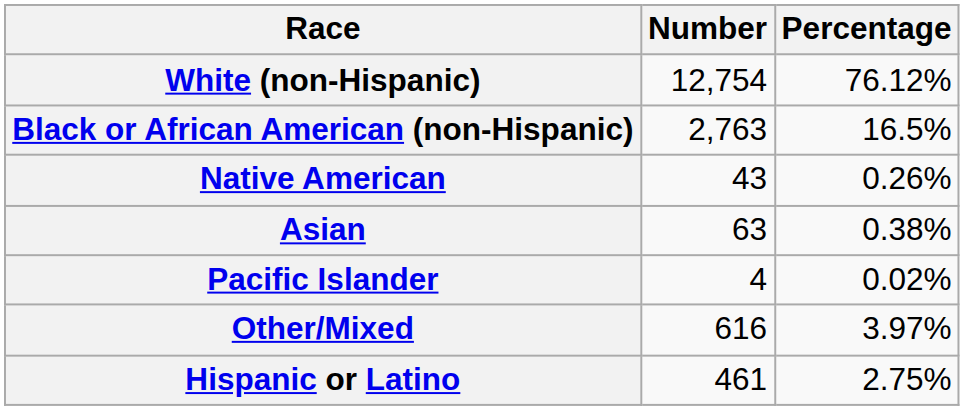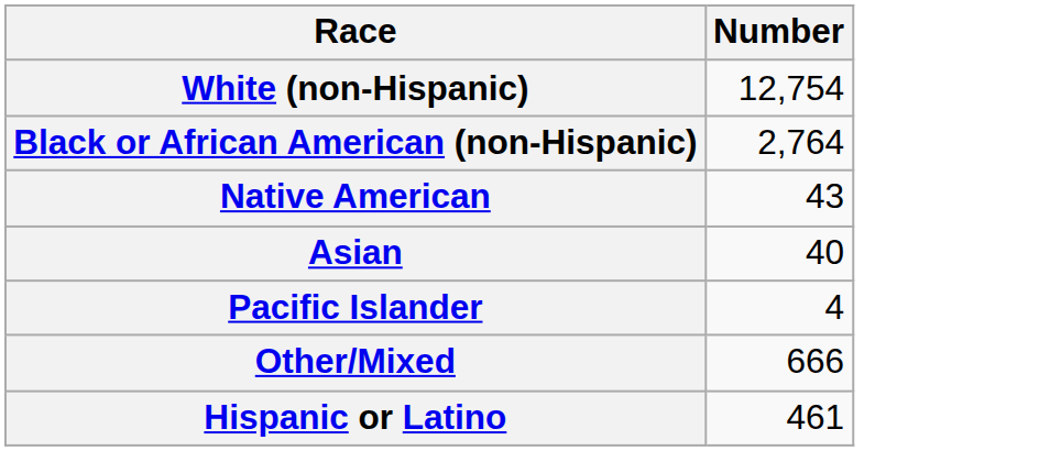- column: Percentage | 76.12% | 16.5% | 0.26% | 0.38% | 0.02% | 3.97% | 2.75%
Black or African American (non-Hispanic) | Number: 2,763 -> 2,764
Asian | Number: 63 -> 40
Other/Mixed | Number: 616 -> 666
